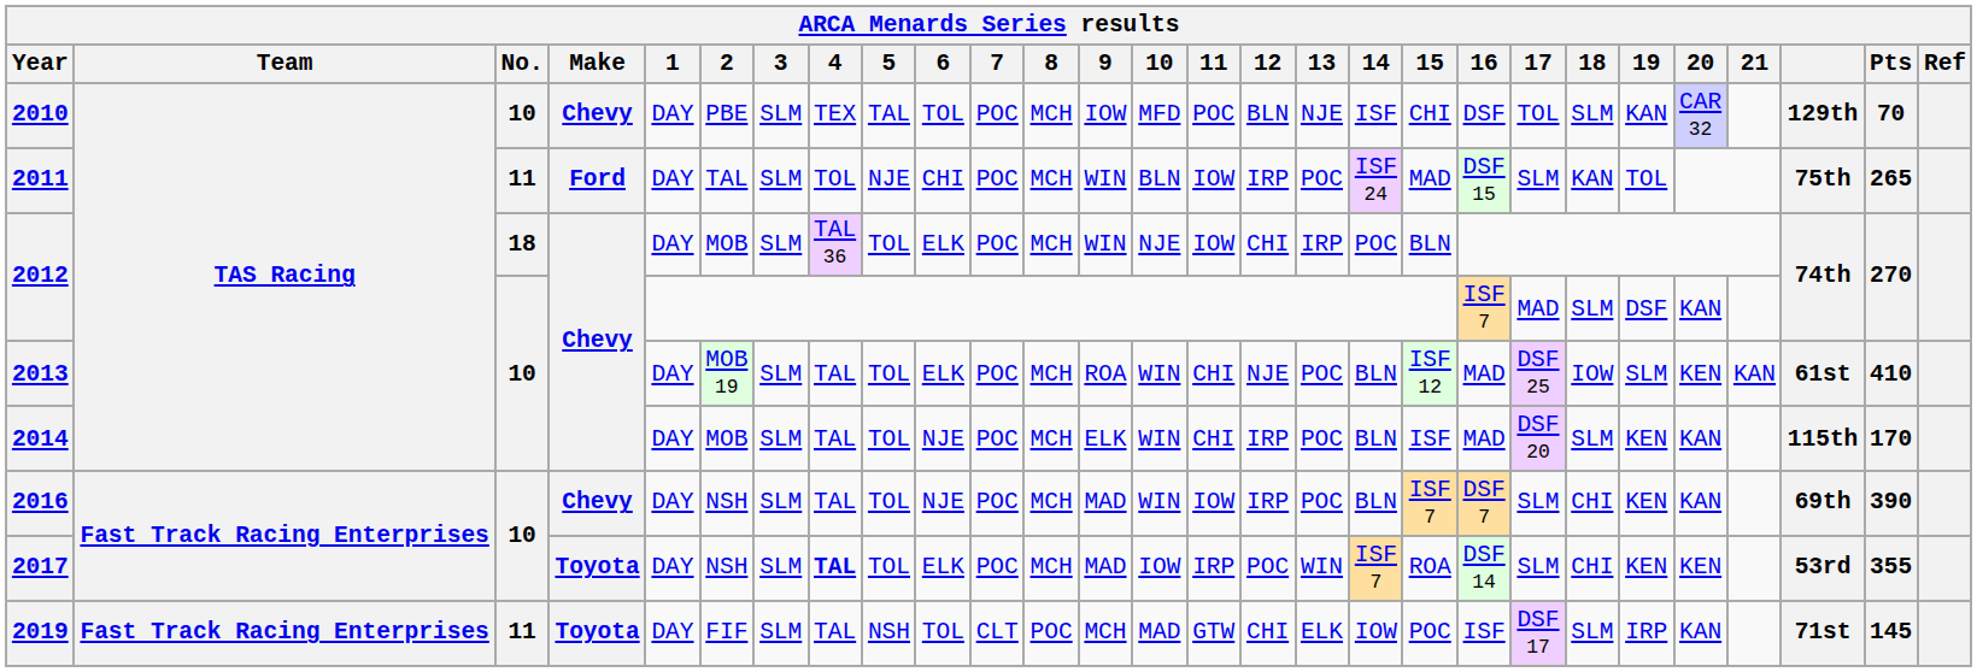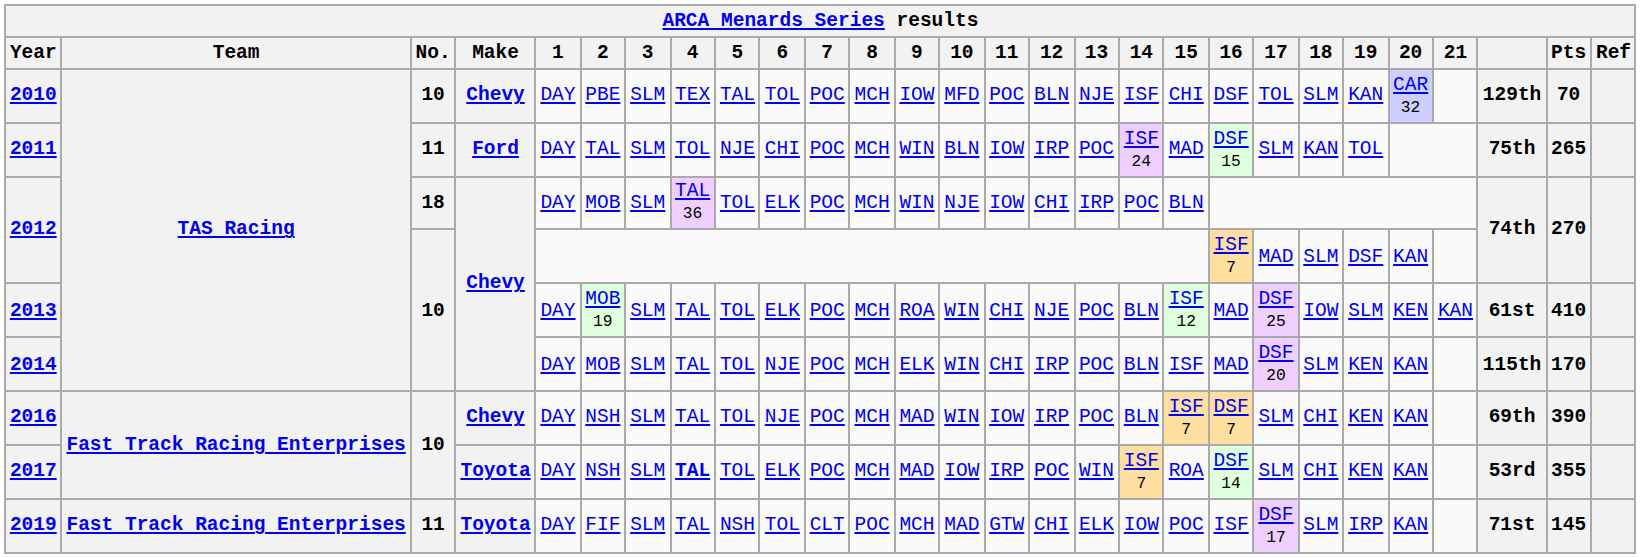2017 | 20: KEN -> KAN
